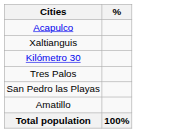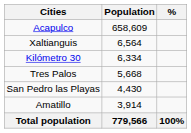+ column: Population | 658,609 | 6,564 | 6,334 | 5,668 | 4,430 | 3,914 | 779,566
